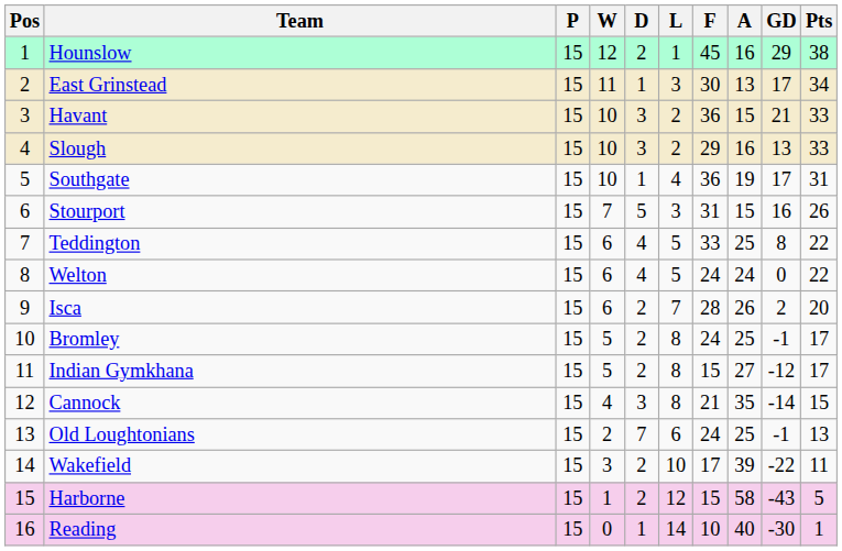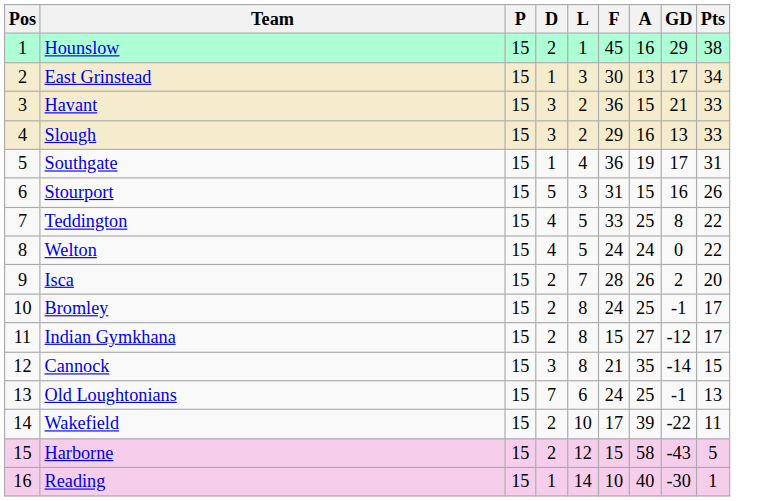- column: W | 12 | 11 | 10 | 10 | 10 | 7 | 6 | 6 | 6 | 5 | 5 | 4 | 2 | 3 | 1 | 0
